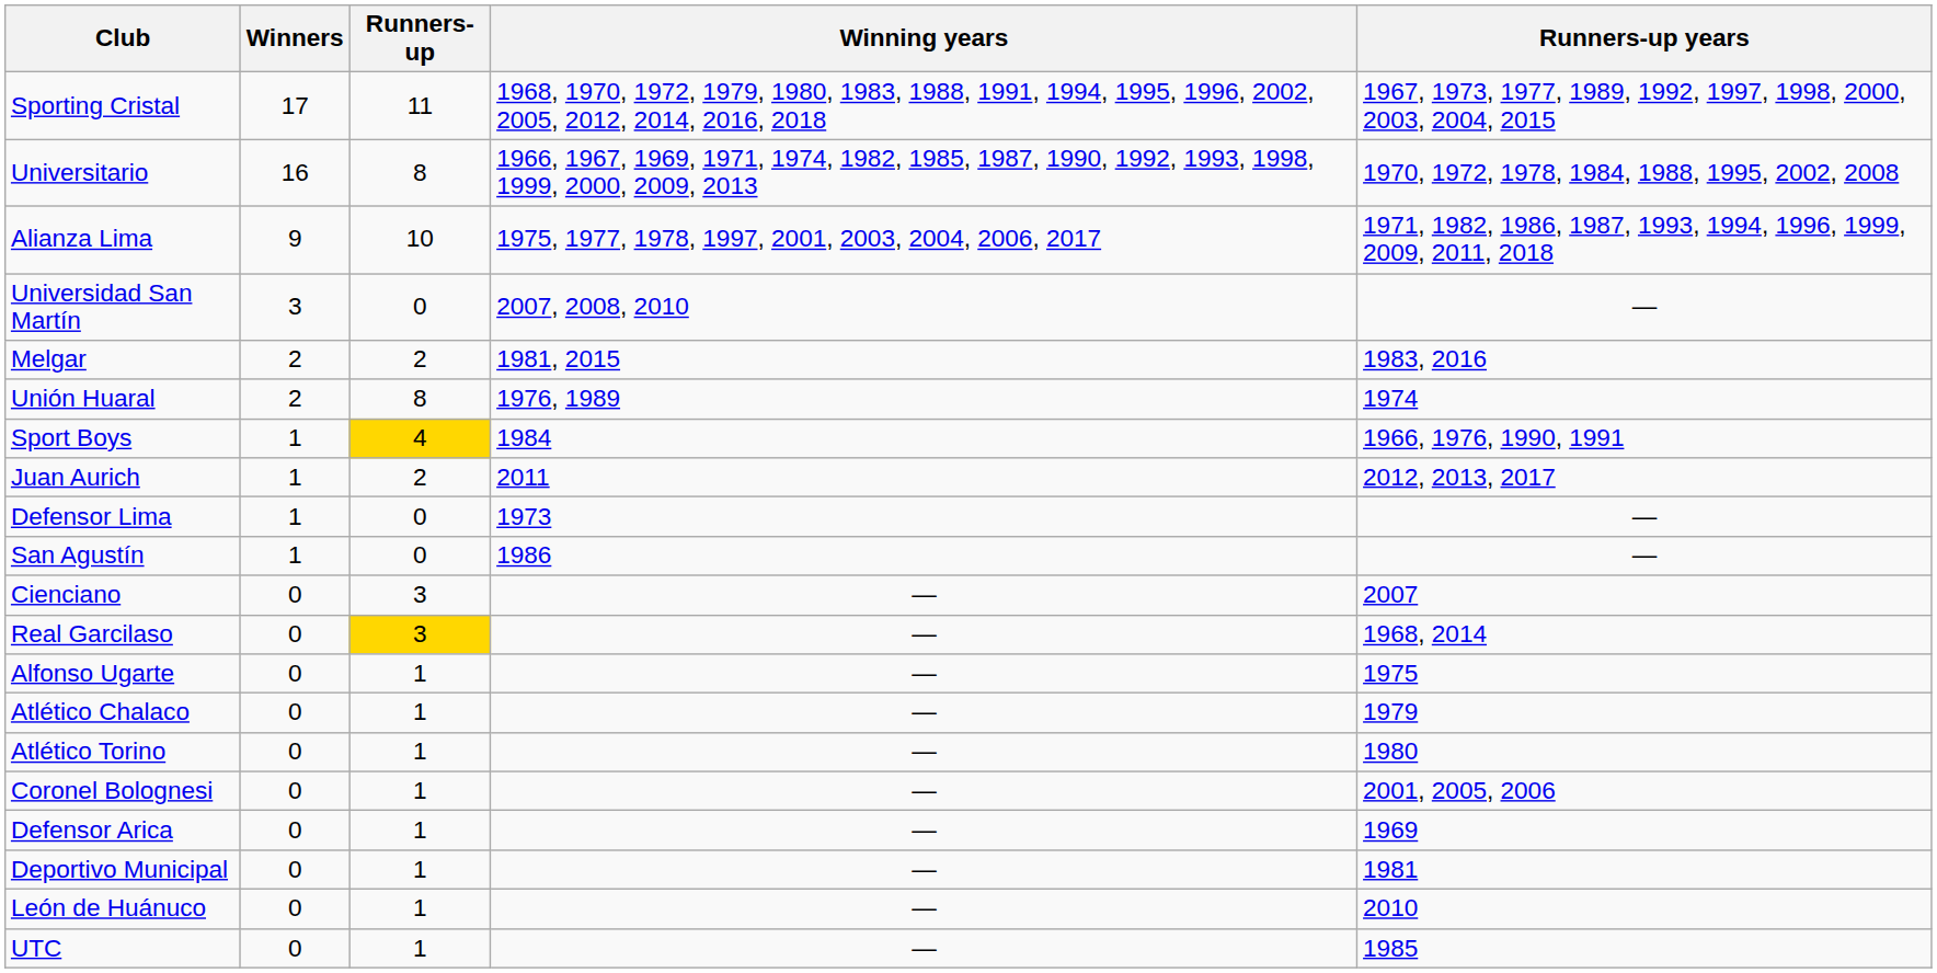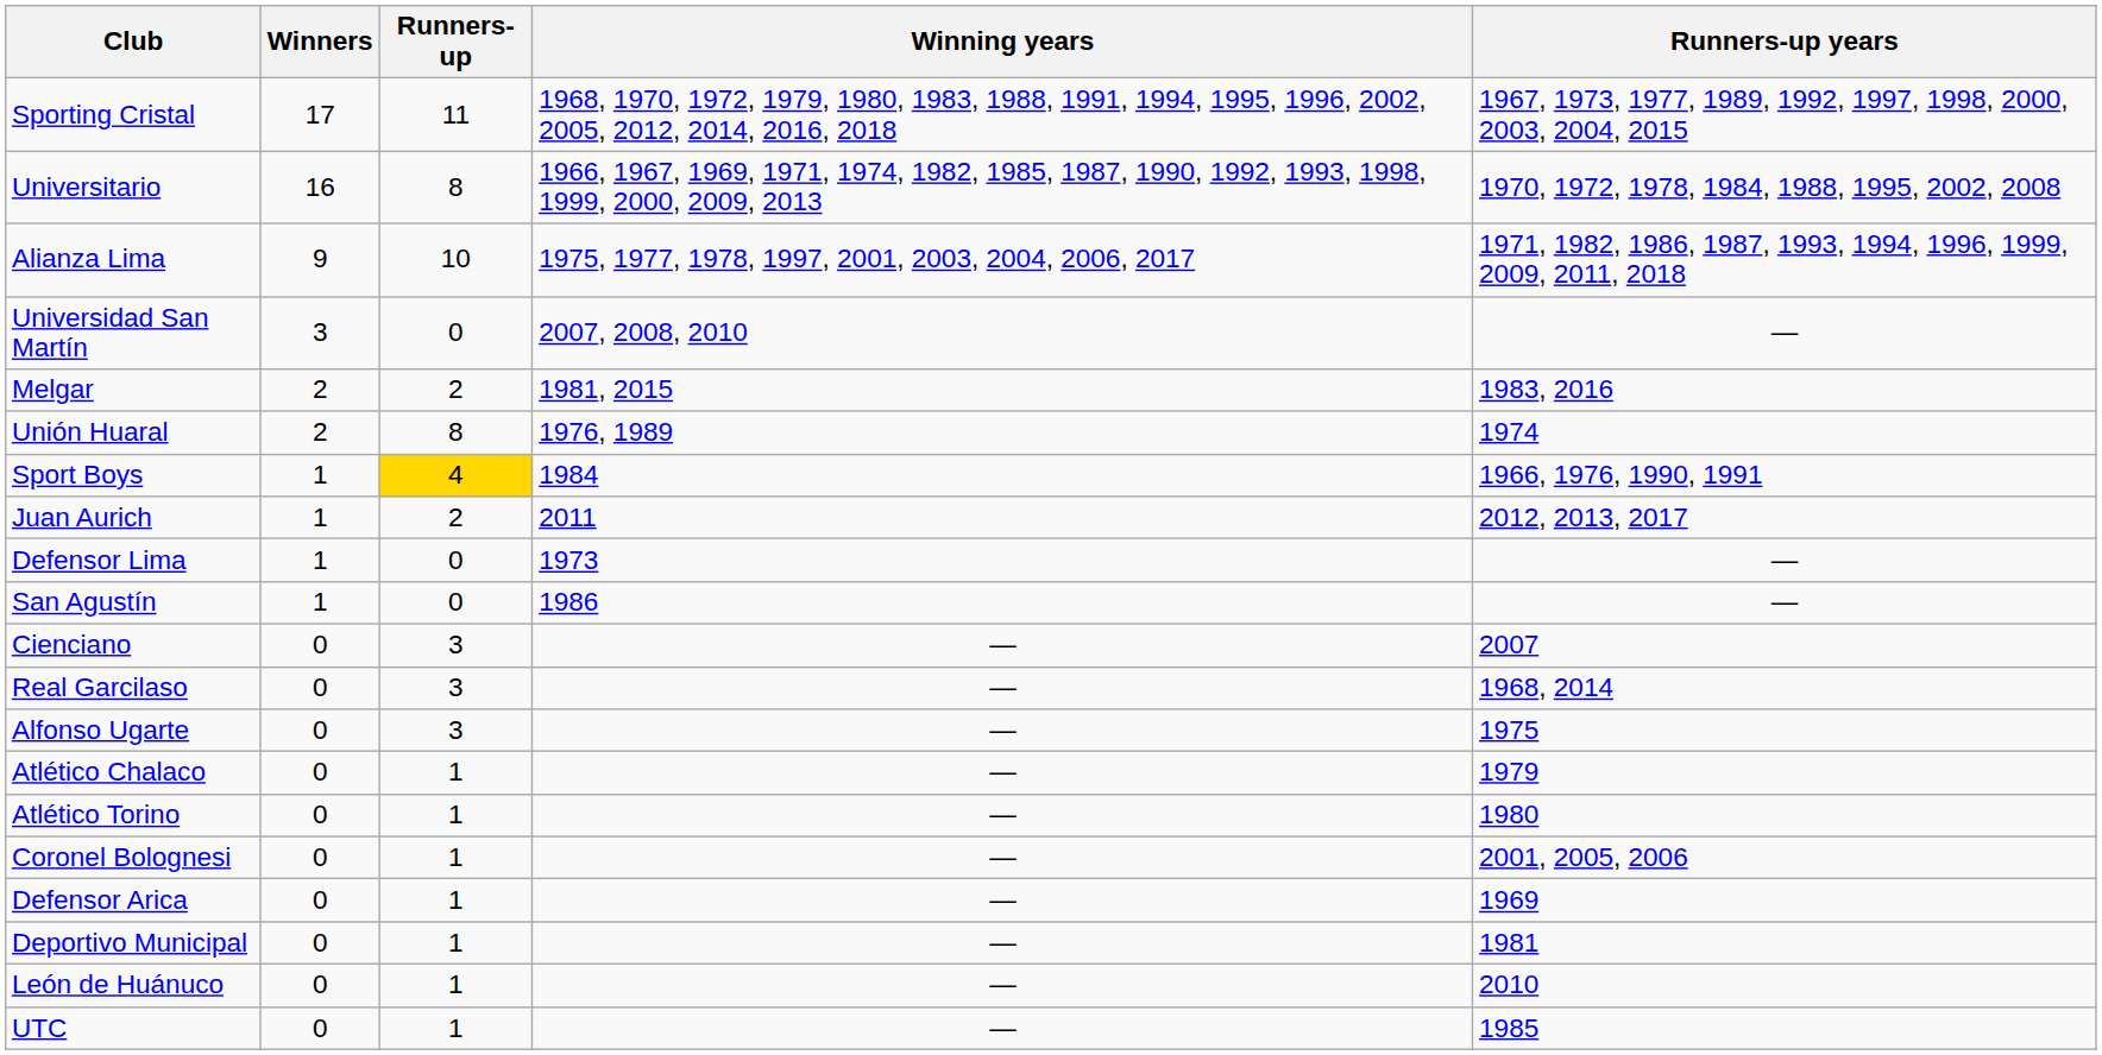Real Garcilaso | Runners-up: gold background -> no background
Alfonso Ugarte | Runners-up: 1 -> 3
